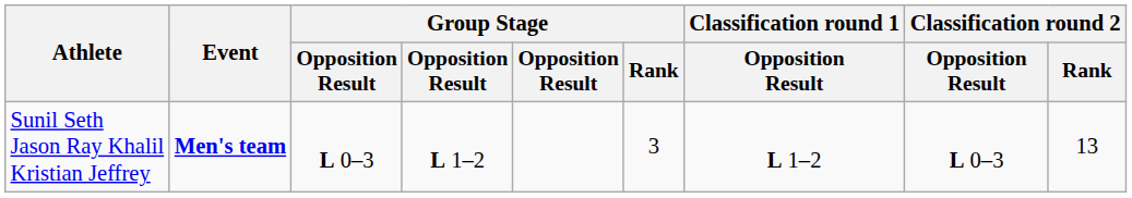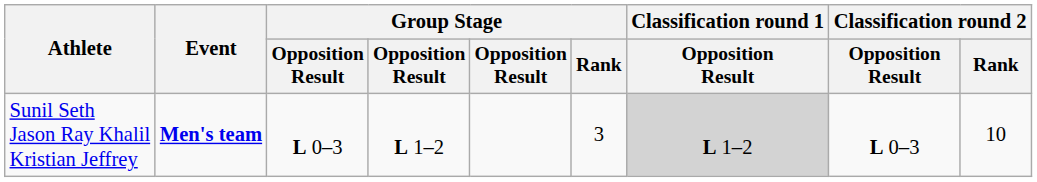Sunil Seth Jason Ray Khalil Kristian Jeffrey | Classification round 1 / Opposition Result: no background -> lightgrey background
Sunil Seth Jason Ray Khalil Kristian Jeffrey | Classification round 2 / Rank: 13 -> 10
